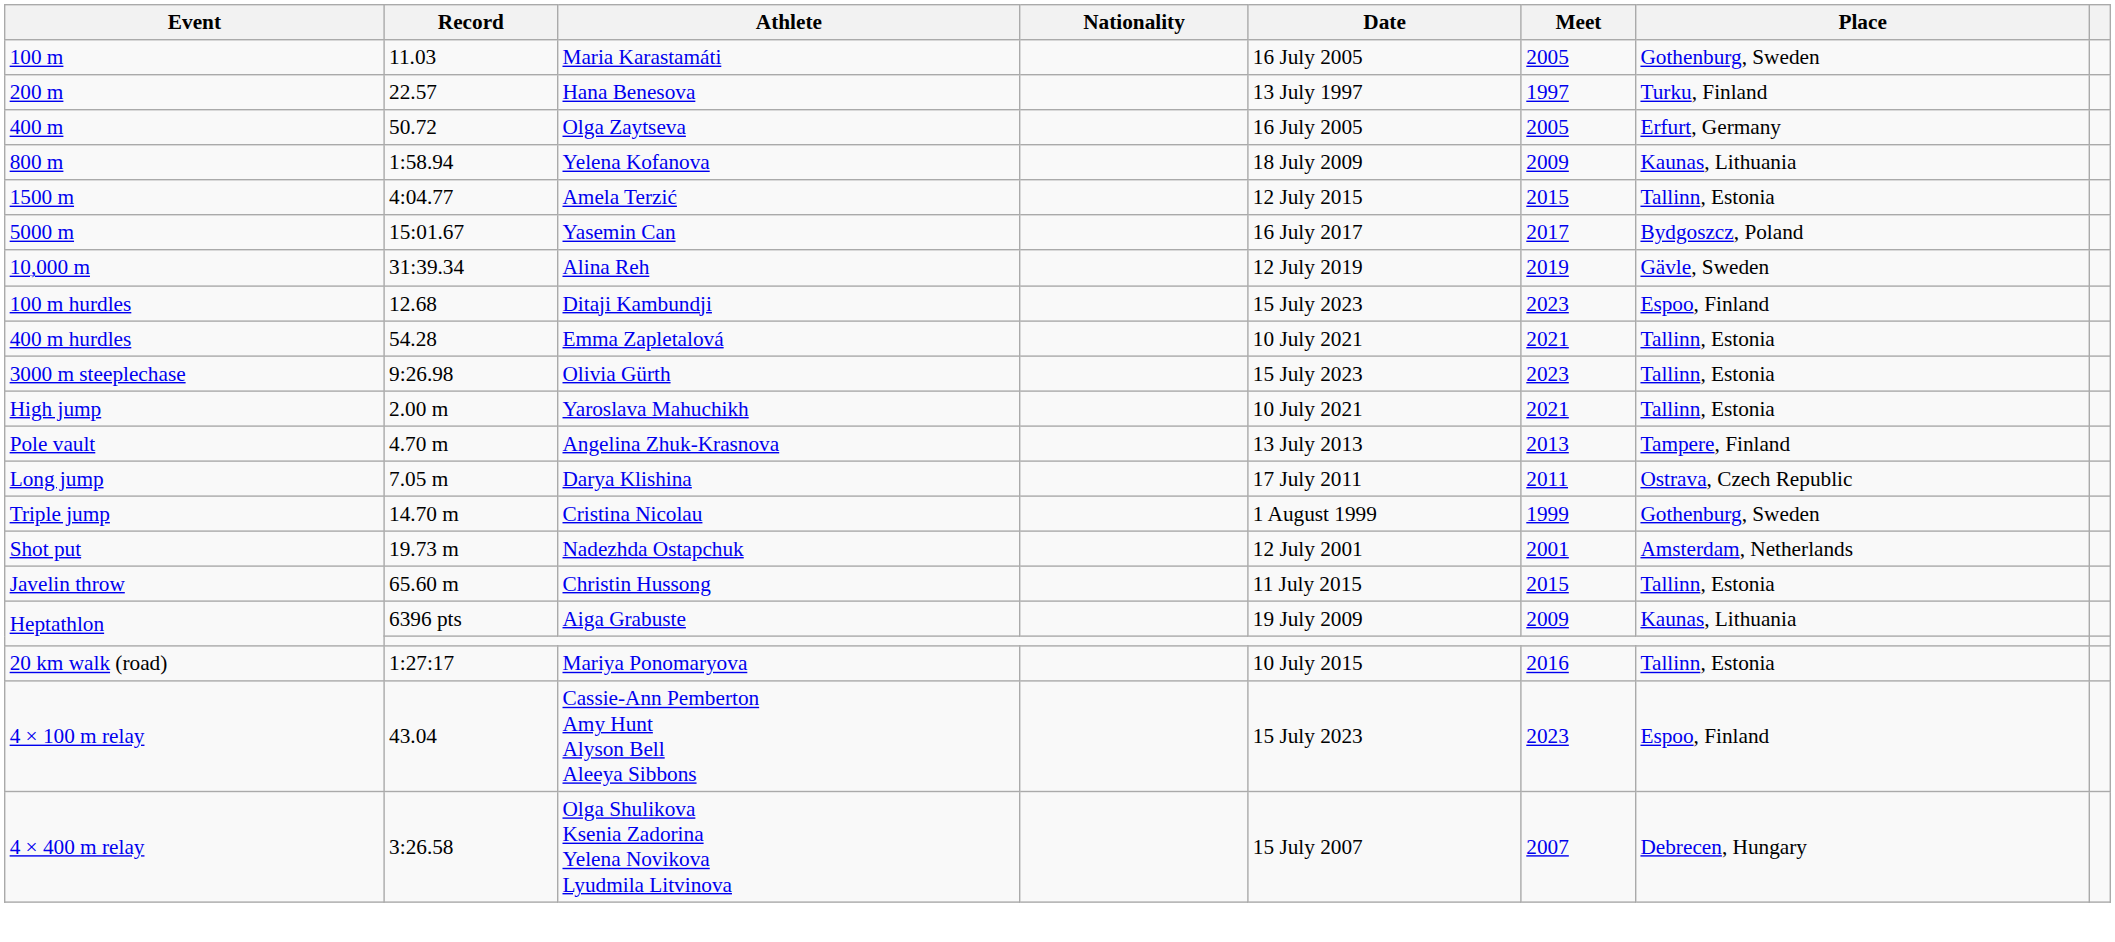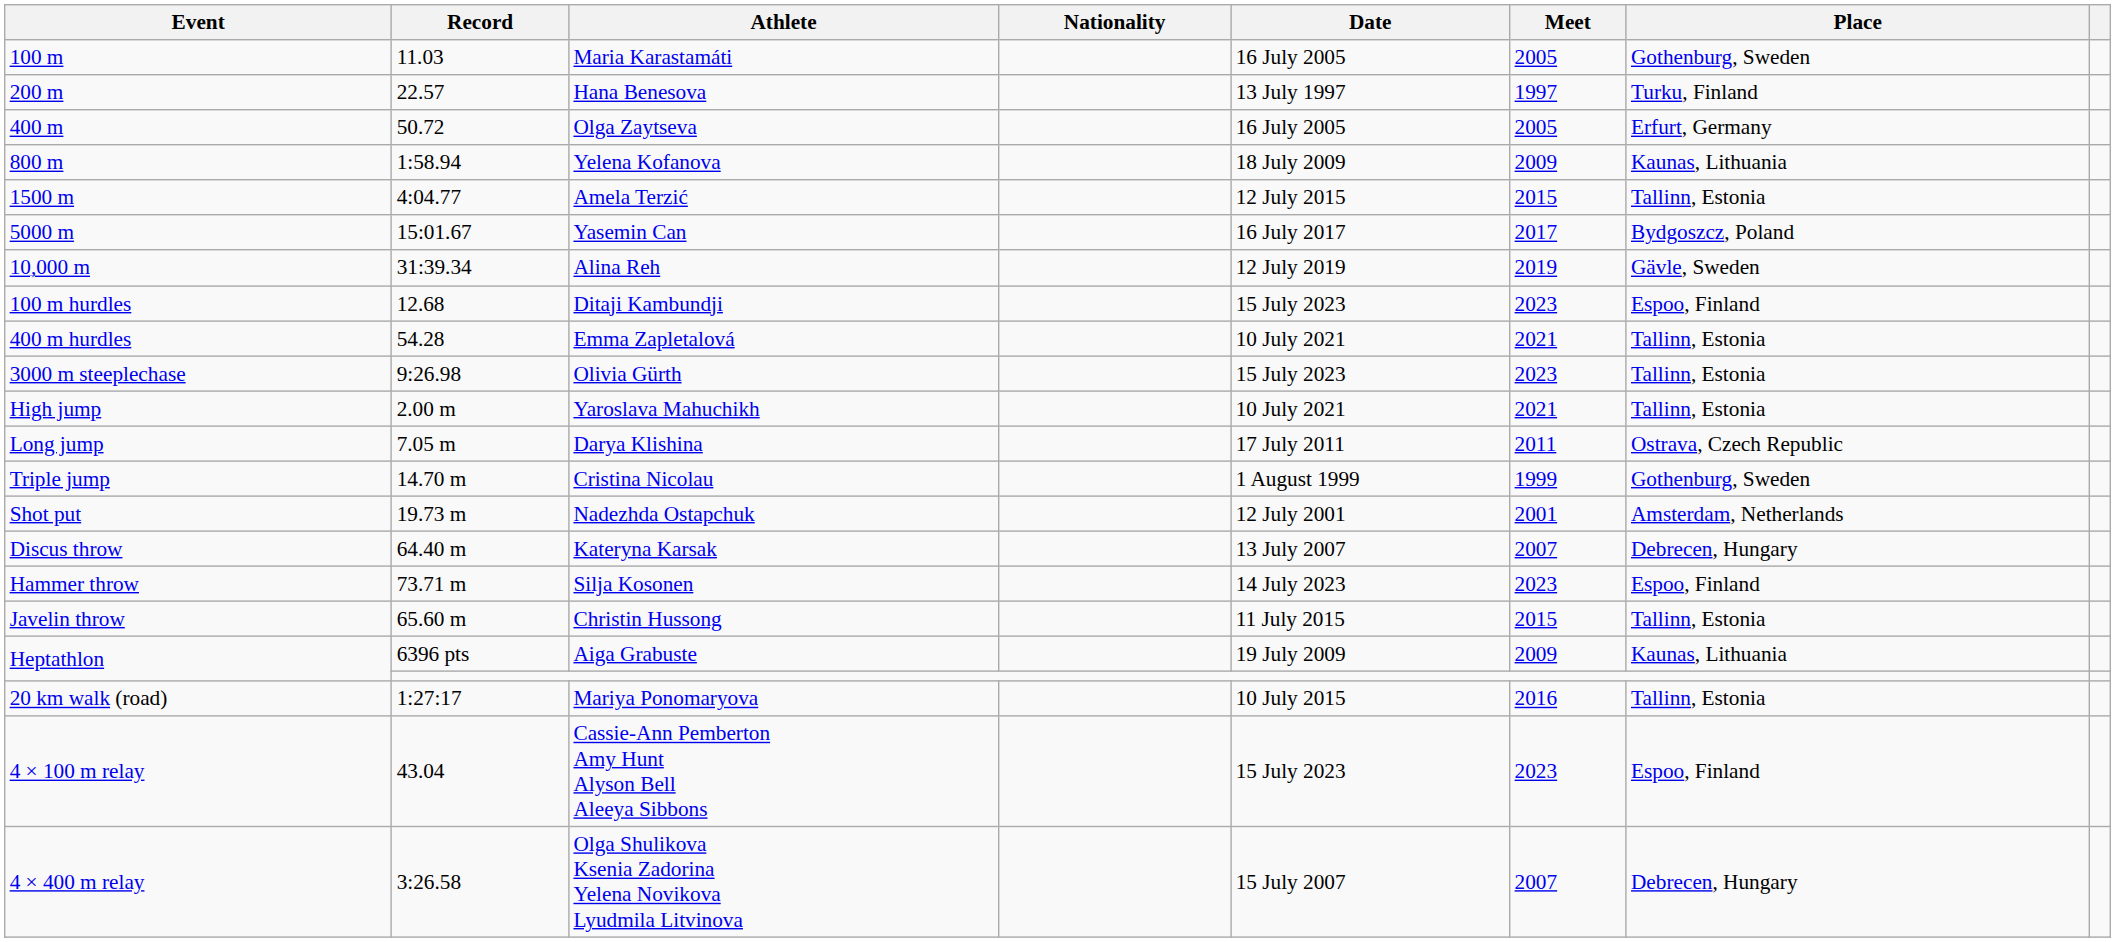- row: Pole vault | 4.70 m | Angelina Zhuk-Krasnova | 13 July 2013 | 2013 | Tampere, Finland
+ row: Discus throw | 64.40 m | Kateryna Karsak | 13 July 2007 | 2007 | Debrecen, Hungary
+ row: Hammer throw | 73.71 m | Silja Kosonen | 14 July 2023 | 2023 | Espoo, Finland
